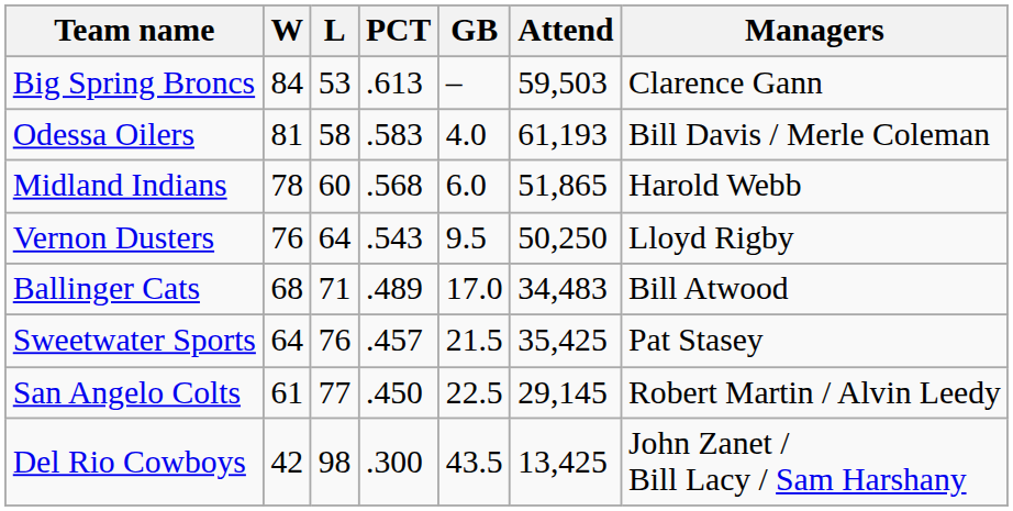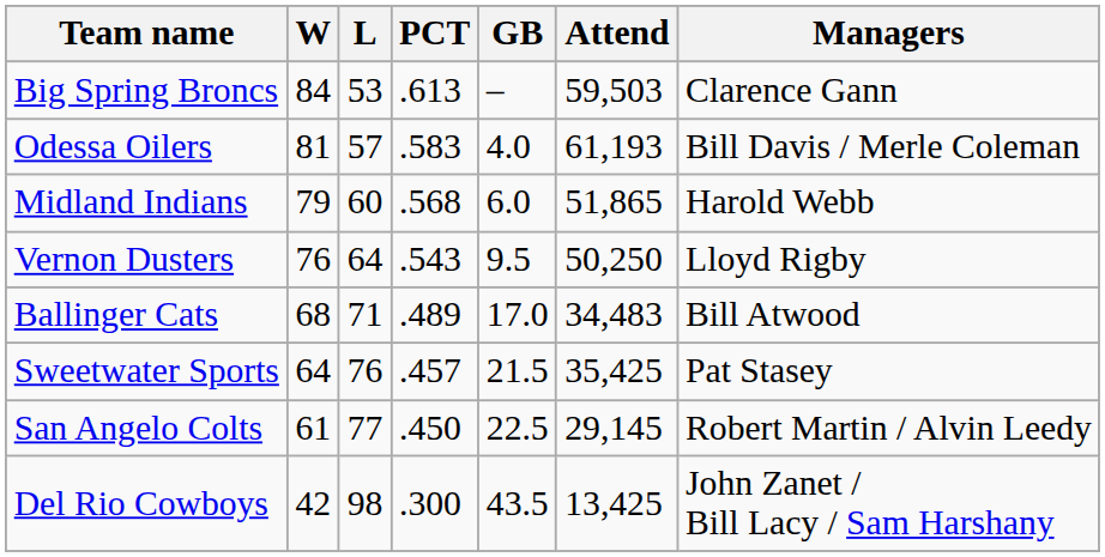Odessa Oilers | L: 58 -> 57
Midland Indians | W: 78 -> 79
